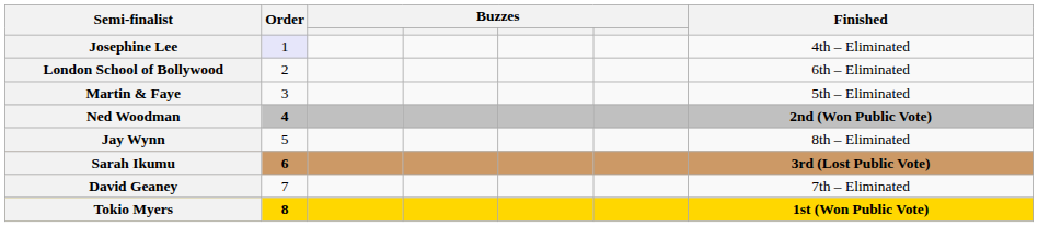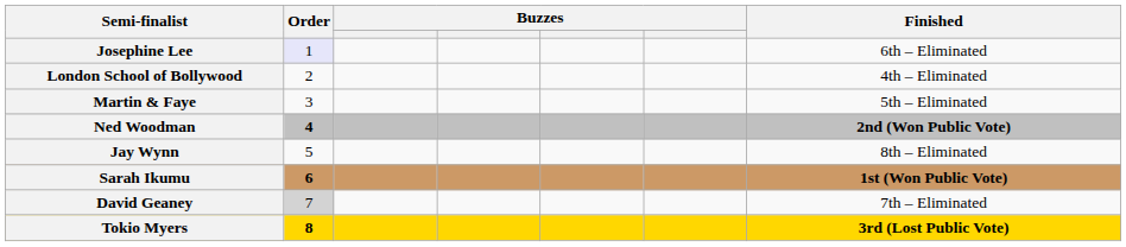Josephine Lee | Finished: 4th – Eliminated -> 6th – Eliminated
London School of Bollywood | Finished: 6th – Eliminated -> 4th – Eliminated
Sarah Ikumu | Finished: 3rd (Lost Public Vote) -> 1st (Won Public Vote)
David Geaney | Order: no background -> lightgrey background
Tokio Myers | Finished: 1st (Won Public Vote) -> 3rd (Lost Public Vote)
